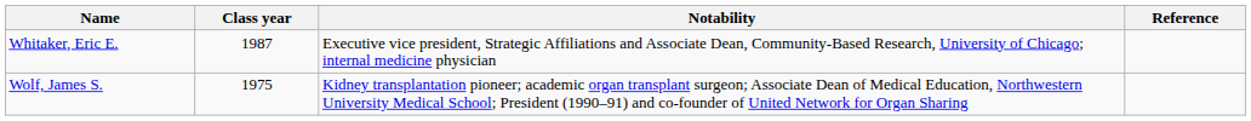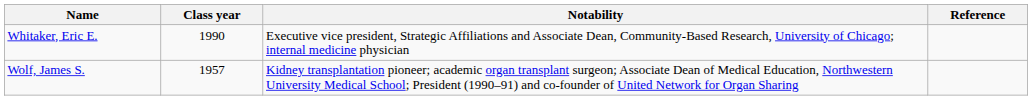Whitaker, Eric E. | Class year: 1987 -> 1990
Wolf, James S. | Class year: 1975 -> 1957
